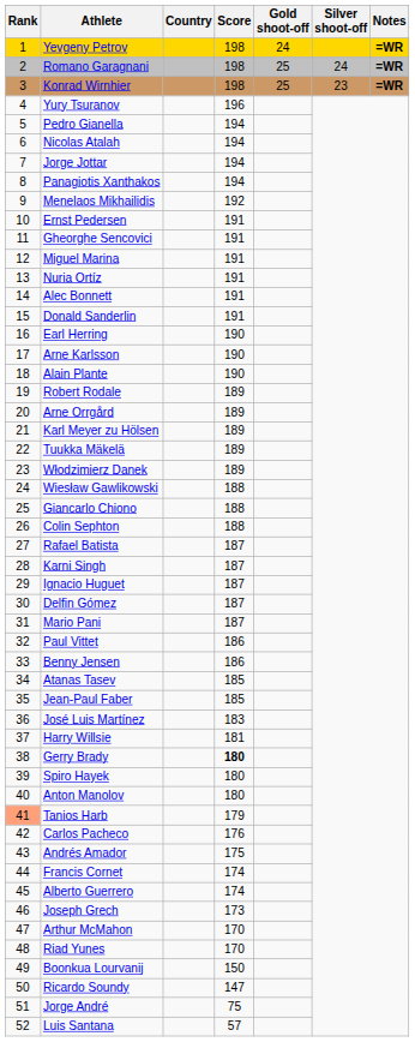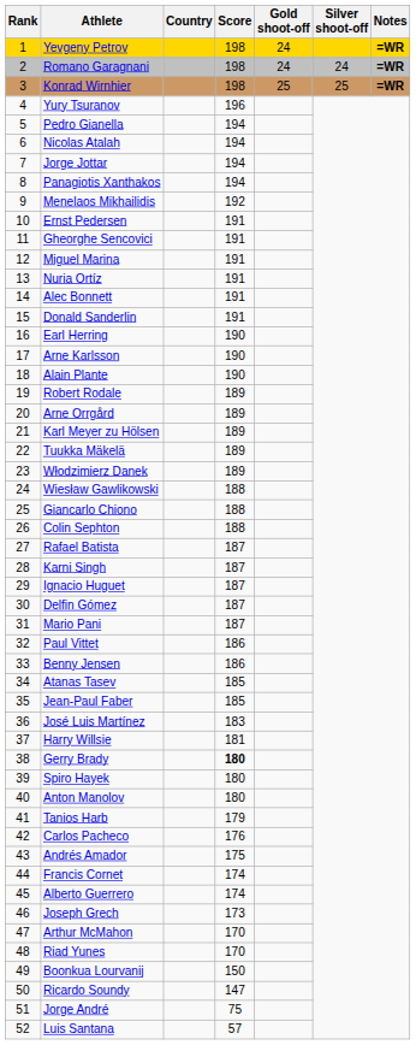Romano Garagnani | Gold shoot-off: 25 -> 24
Konrad Wirnhier | Silver shoot-off: 23 -> 25
Tanios Harb | Rank: lightsalmon background -> no background
